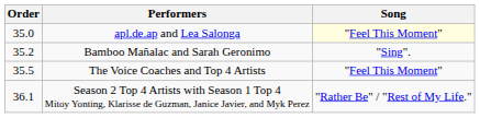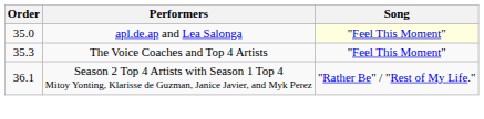- row: 35.2 | Bamboo Mañalac and Sarah Geronimo | "Sing".
The Voice Coaches and Top 4 Artists | Order: 35.5 -> 35.3
